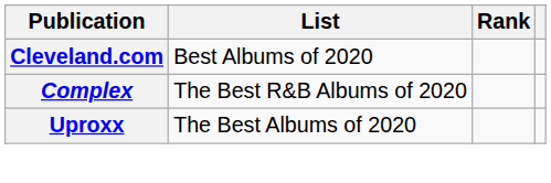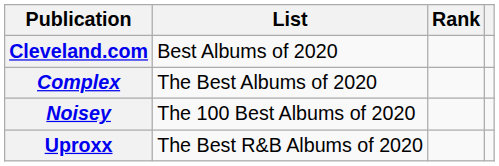Complex | List: The Best R&B Albums of 2020 -> The Best Albums of 2020
+ row: Noisey | The 100 Best Albums of 2020
Uproxx | List: The Best Albums of 2020 -> The Best R&B Albums of 2020
